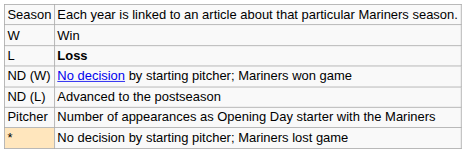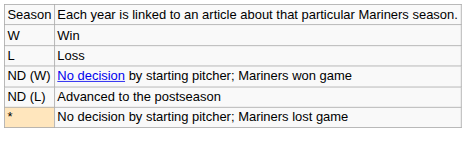L | column 2: bold -> normal
- row: Pitcher | Number of appearances as Opening Day starter with the Mariners
